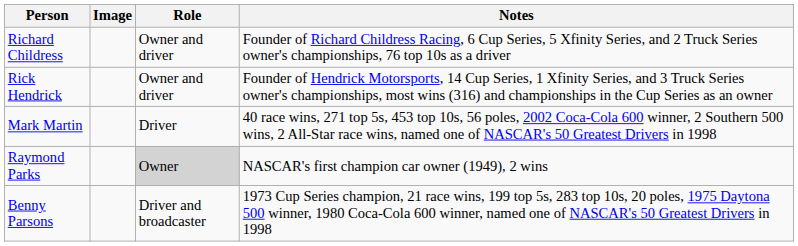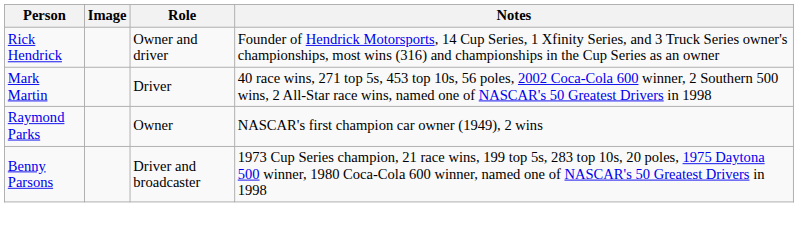- row: Richard Childress | Owner and driver | Founder of Richard Childress Racing, 6 Cup Series, 5 Xfinity Series, and 2 Truck Series owner's championships, 76 top 10s as a driver
Raymond Parks | Role: lightgrey background -> no background
